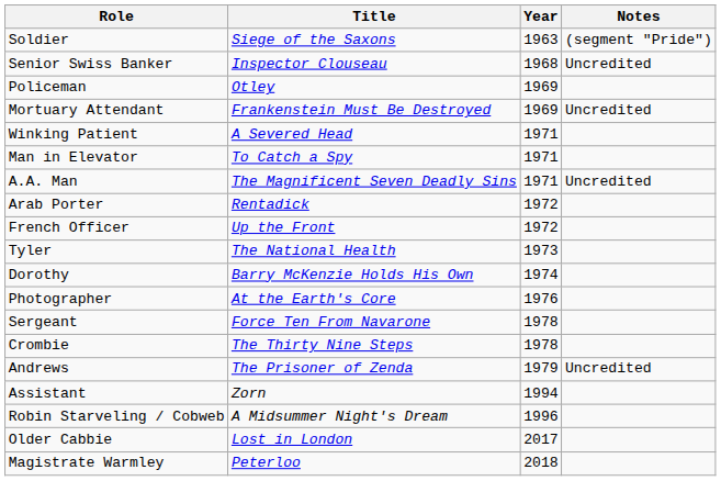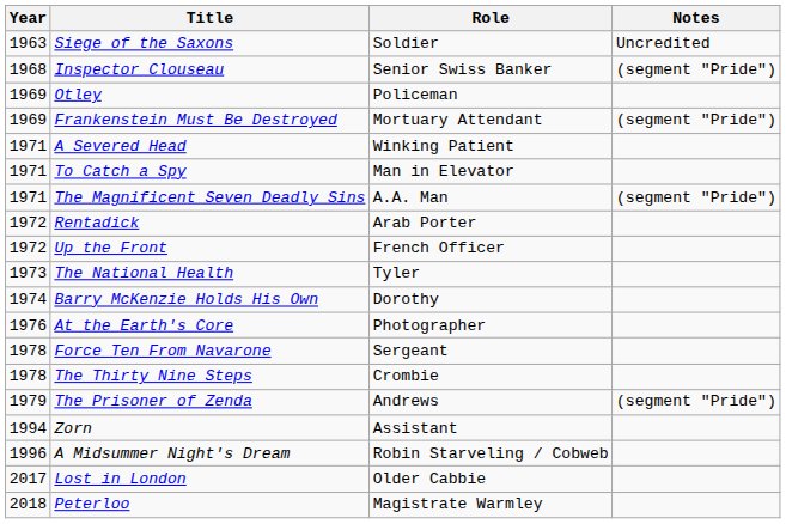columns swapped: Year <-> Role
Siege of the Saxons | Notes: (segment "Pride") -> Uncredited
Inspector Clouseau | Notes: Uncredited -> (segment "Pride")
Frankenstein Must Be Destroyed | Notes: Uncredited -> (segment "Pride")
The Magnificent Seven Deadly Sins | Notes: Uncredited -> (segment "Pride")
The Prisoner of Zenda | Notes: Uncredited -> (segment "Pride")
